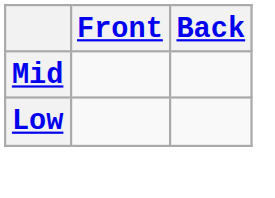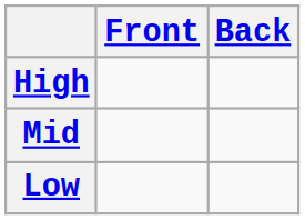+ row: High
